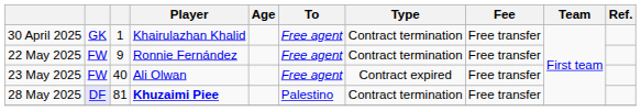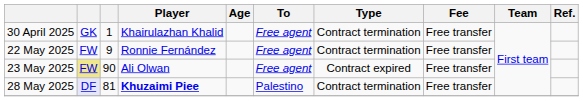23 May 2025 | column 2: no background -> khaki background
23 May 2025 | column 3: 40 -> 90
